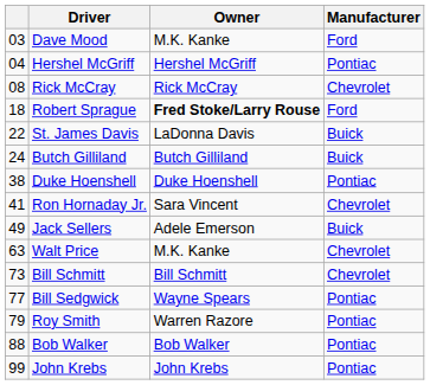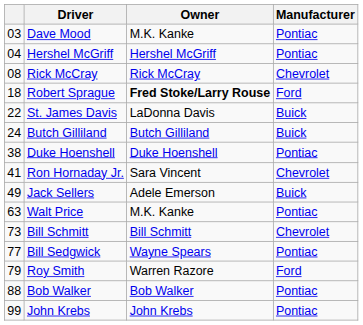Dave Mood | Manufacturer: Ford -> Pontiac
Walt Price | Manufacturer: Chevrolet -> Pontiac
Roy Smith | Manufacturer: Pontiac -> Ford
